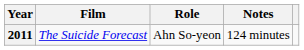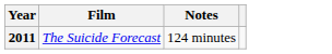- column: Role | Ahn So-yeon
